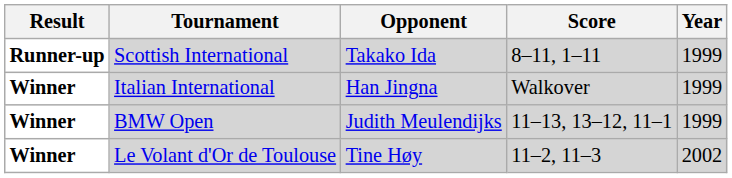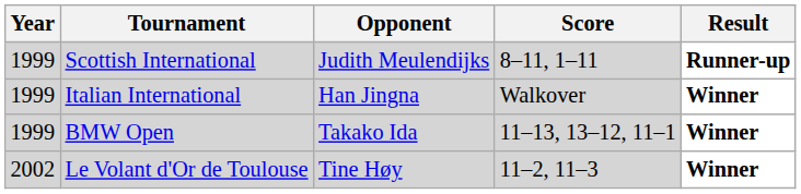columns swapped: Year <-> Result
Scottish International | Opponent: Takako Ida -> Judith Meulendijks
BMW Open | Opponent: Judith Meulendijks -> Takako Ida
